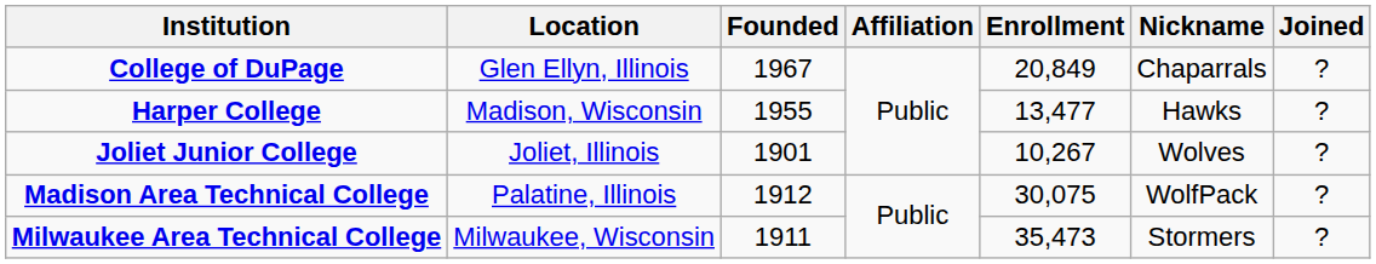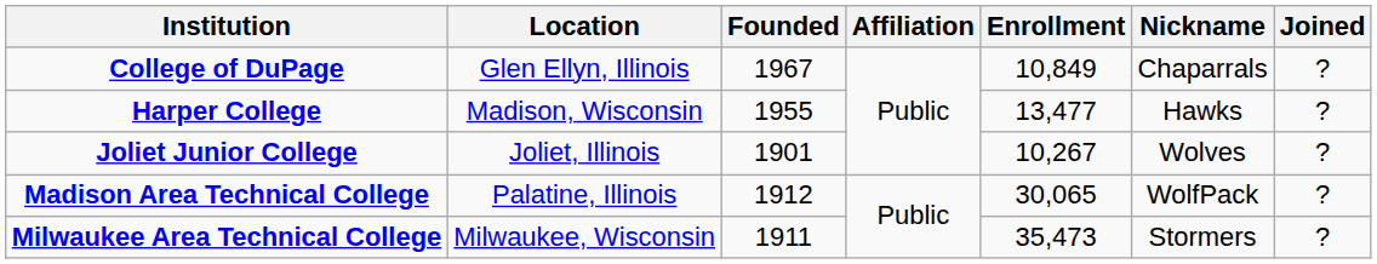College of DuPage | Enrollment: 20,849 -> 10,849
Madison Area Technical College | Enrollment: 30,075 -> 30,065
